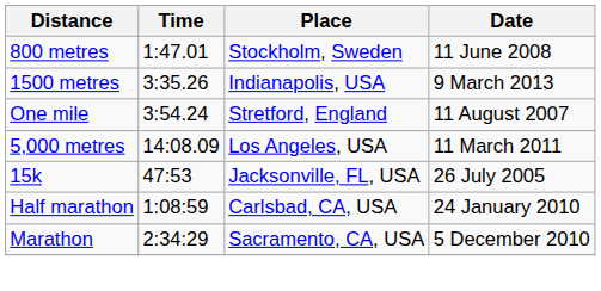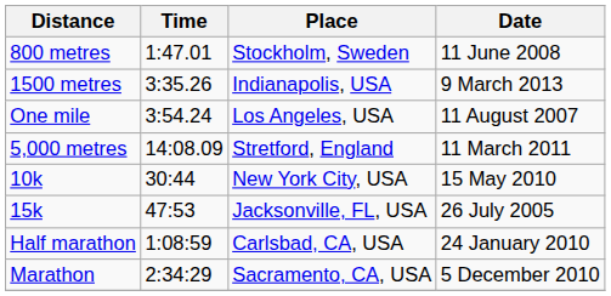One mile | Place: Stretford, England -> Los Angeles, USA
5,000 metres | Place: Los Angeles, USA -> Stretford, England
+ row: 10k | 30:44 | New York City, USA | 15 May 2010
